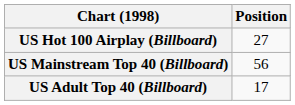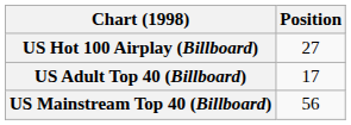rows swapped: US Adult Top 40 (Billboard) <-> US Mainstream Top 40 (Billboard)
